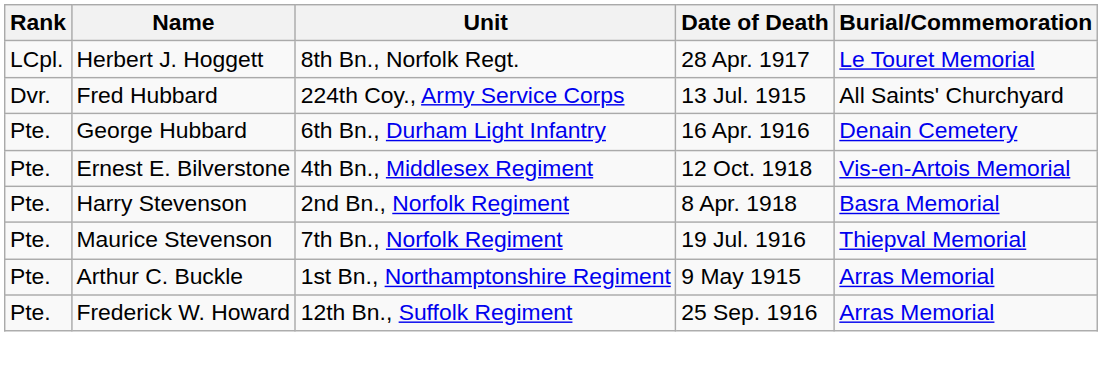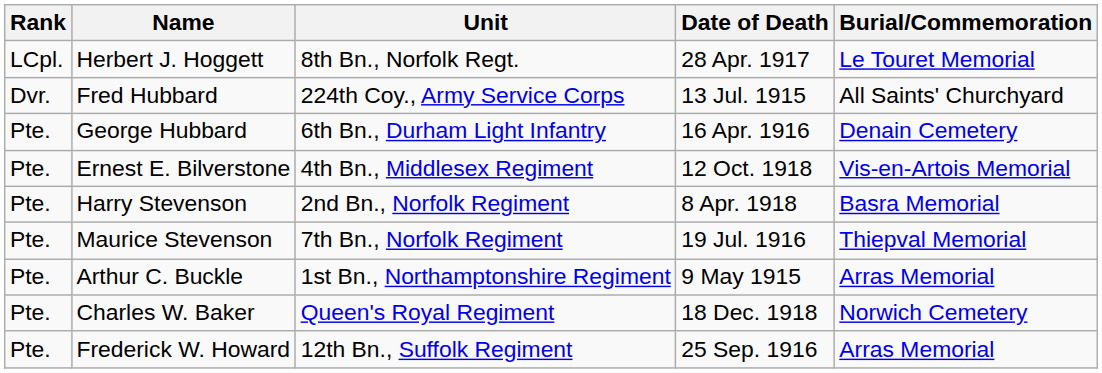+ row: Pte. | Charles W. Baker | Queen's Royal Regiment | 18 Dec. 1918 | Norwich Cemetery
